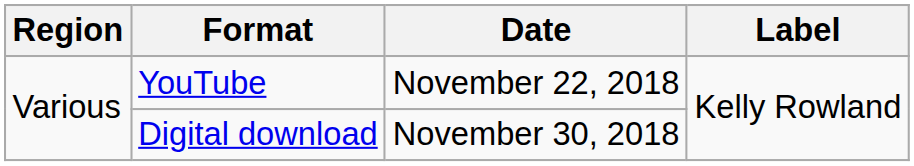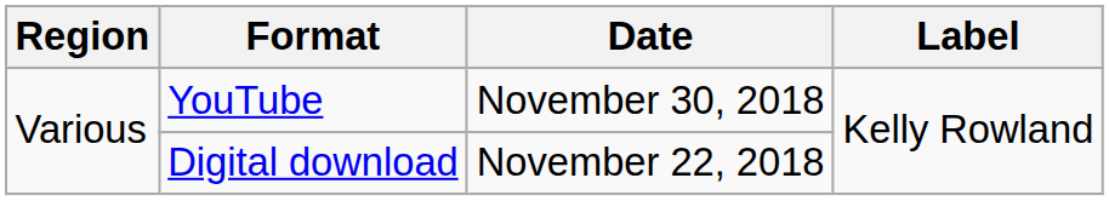YouTube | Date: November 22, 2018 -> November 30, 2018
Digital download | Date: November 30, 2018 -> November 22, 2018
